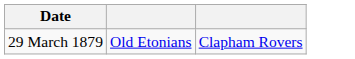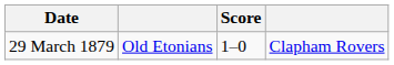+ column: Score | 1–0
